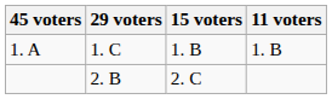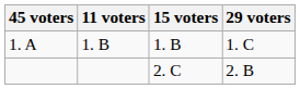columns swapped: 11 voters <-> 29 voters
